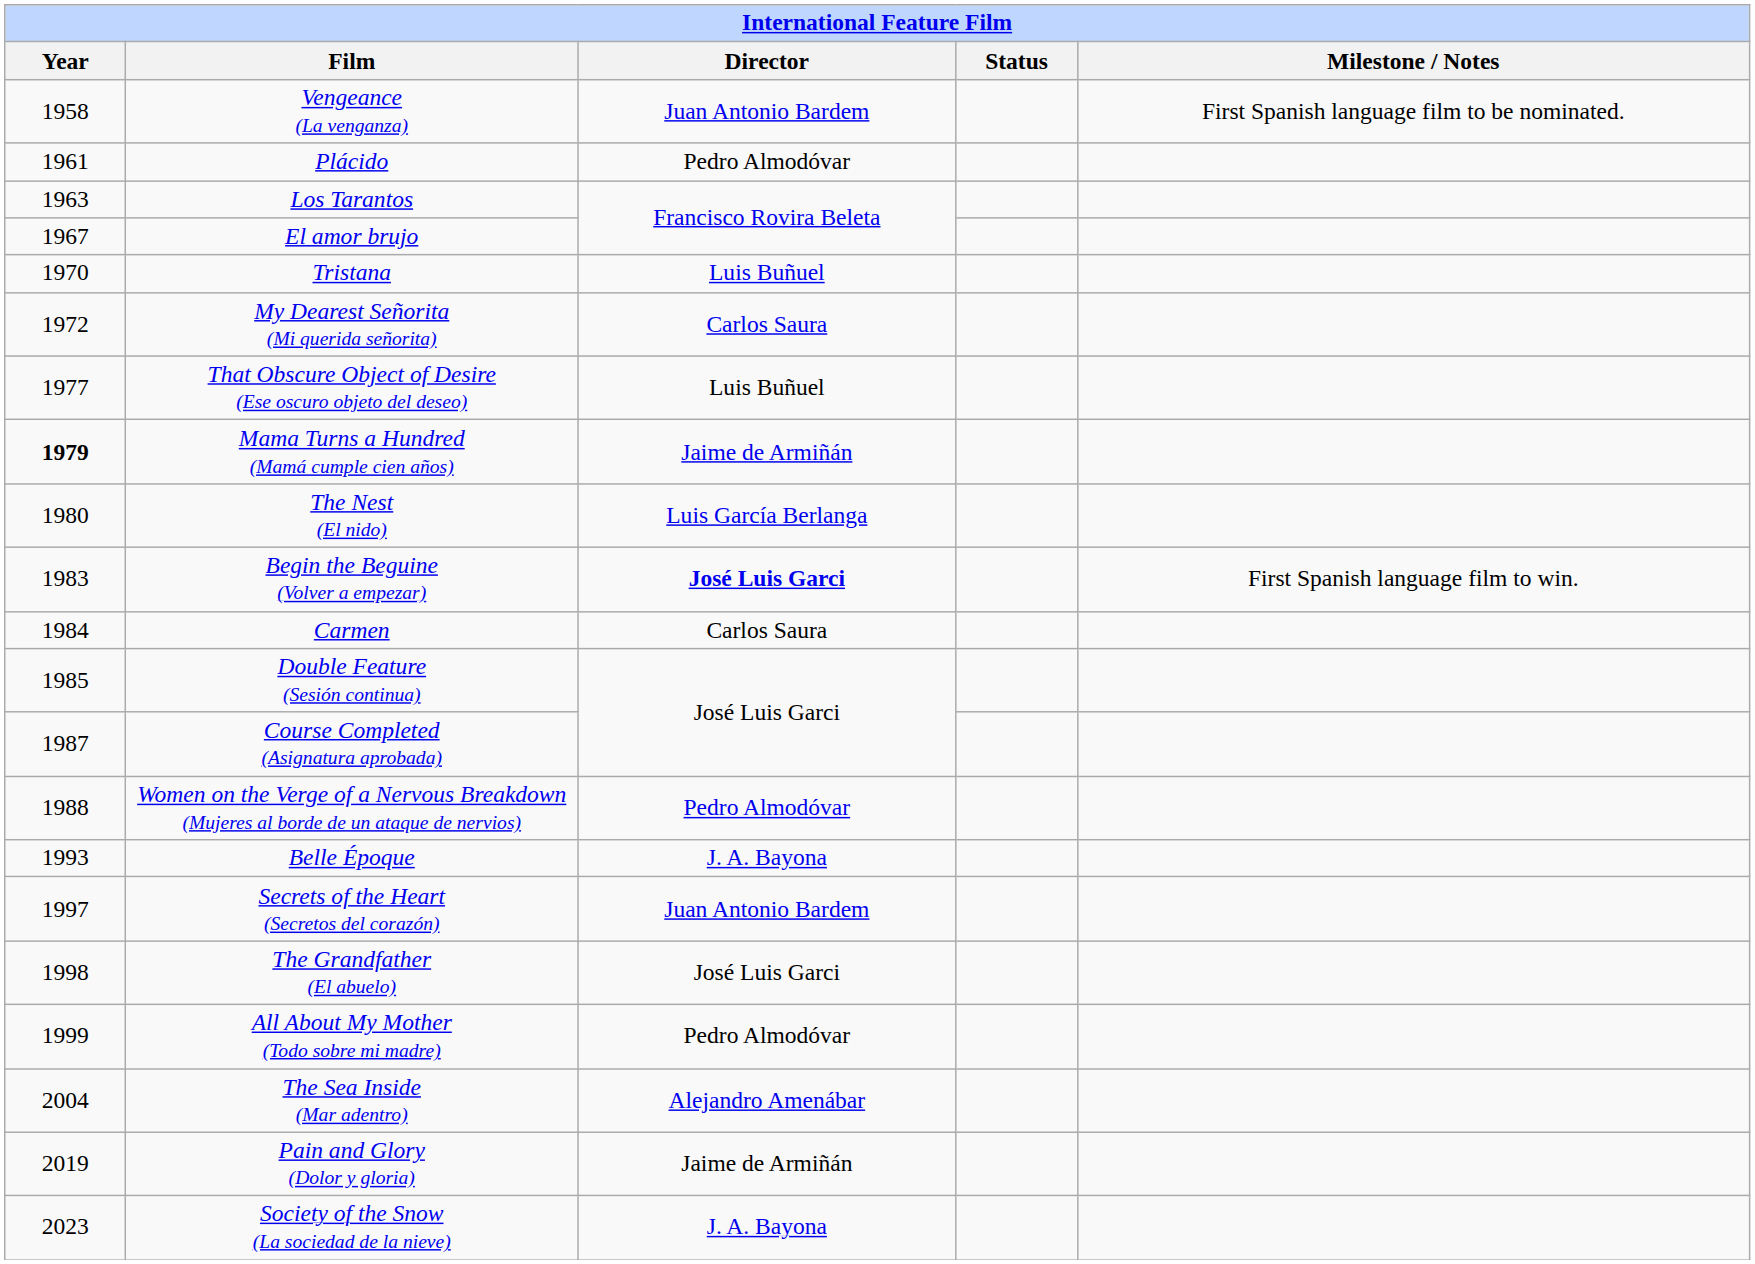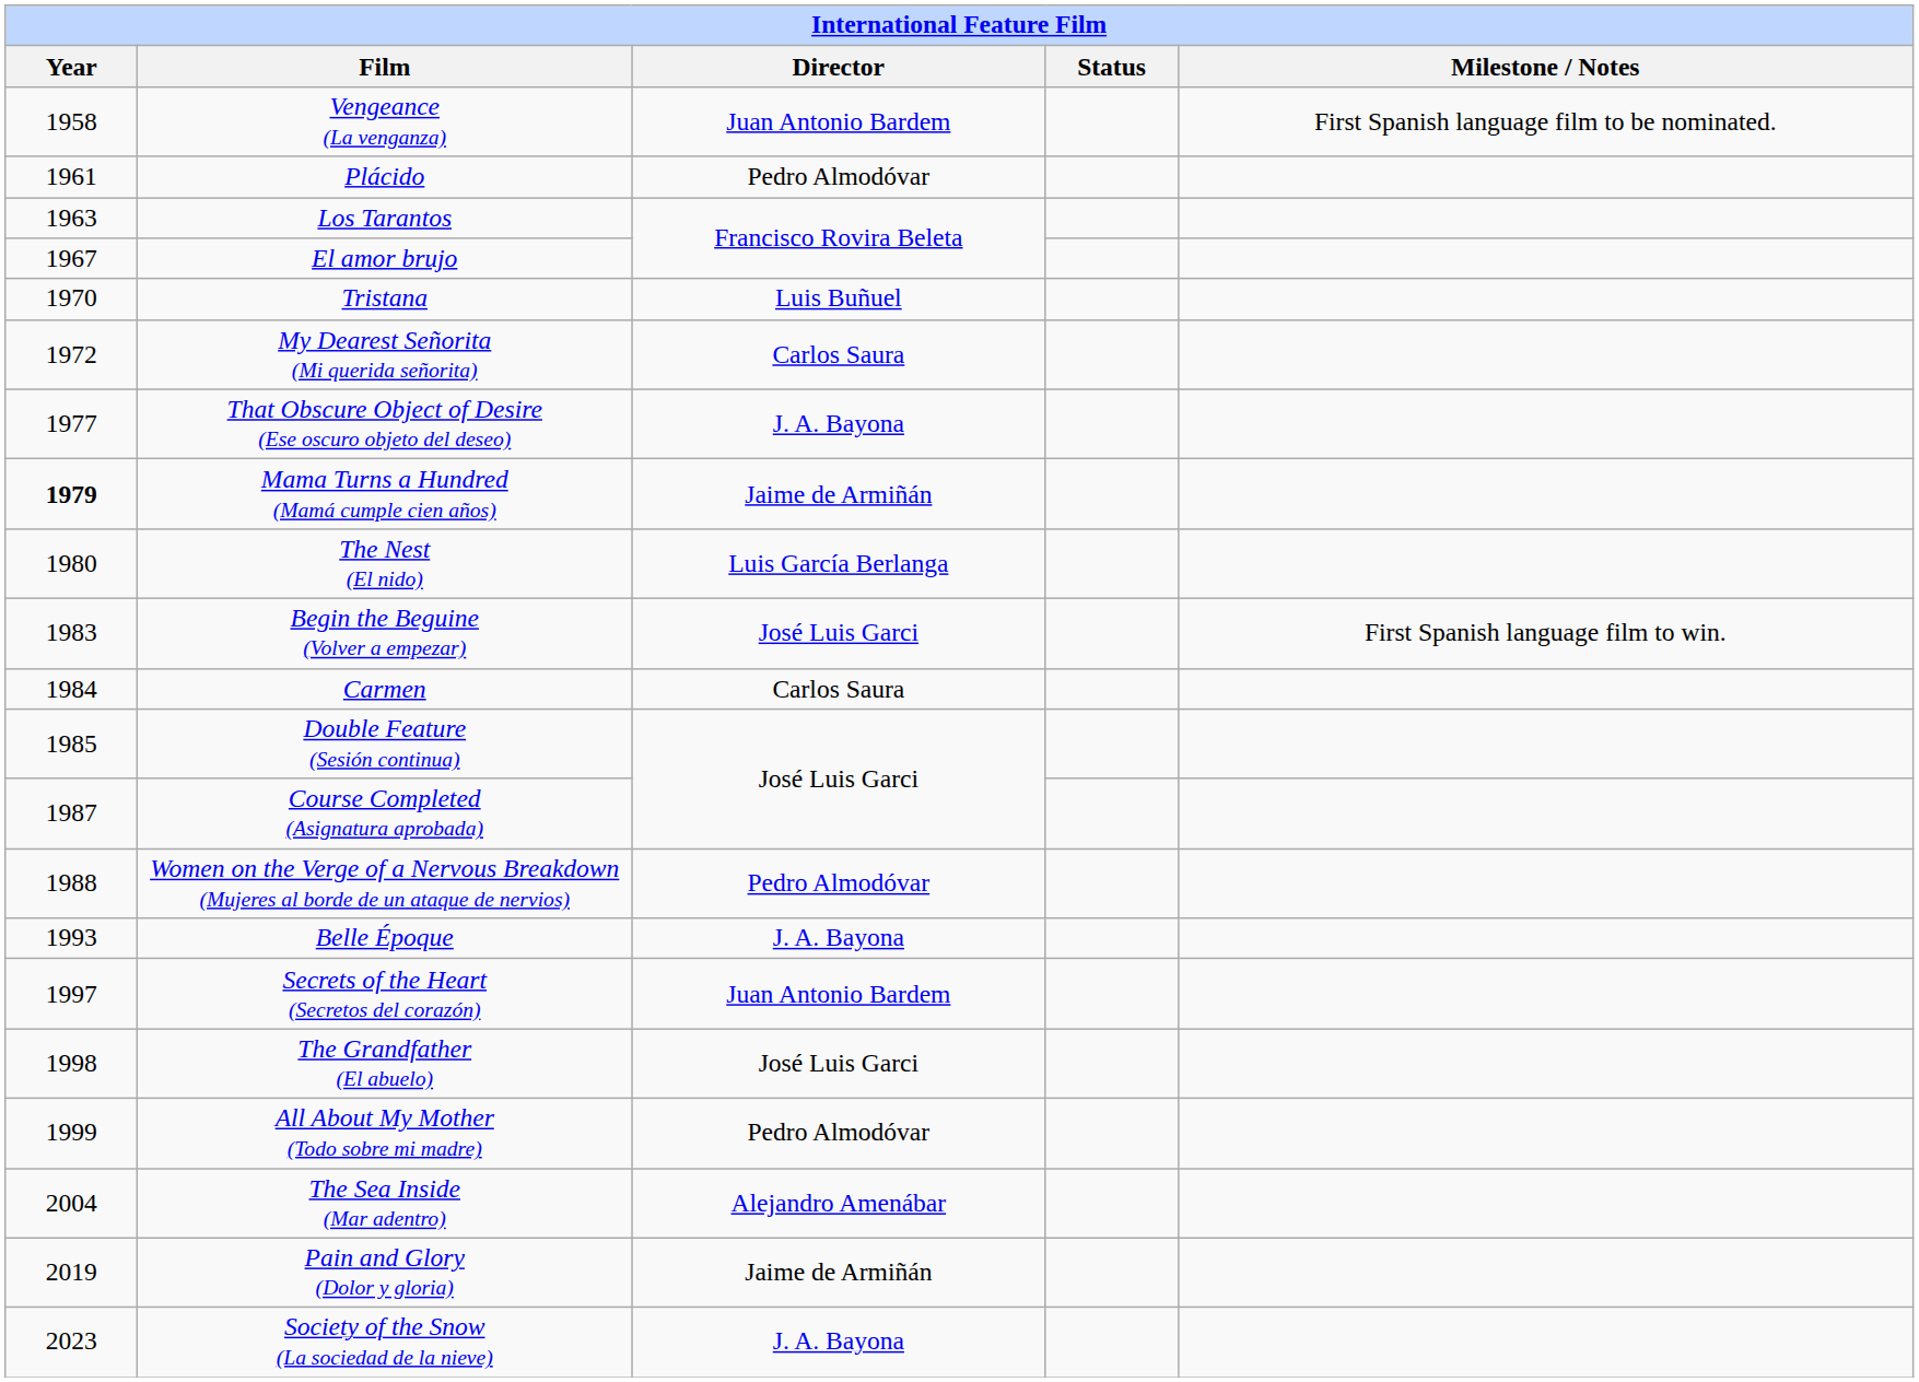That Obscure Object of Desire (Ese oscuro objeto del deseo) | Director: Luis Buñuel -> J. A. Bayona
Begin the Beguine (Volver a empezar) | Director: bold -> normal
